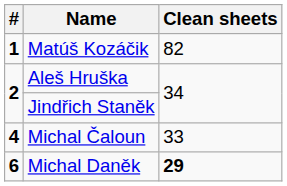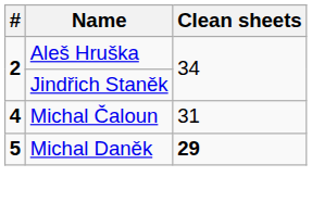- row: 1 | Matúš Kozáčik | 82
Michal Čaloun | Clean sheets: 33 -> 31
Michal Daněk | #: 6 -> 5
